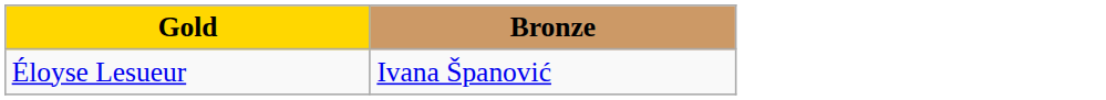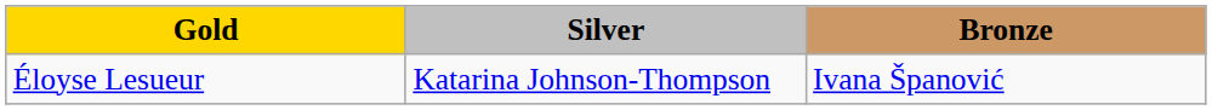+ column: Silver | Katarina Johnson-Thompson
